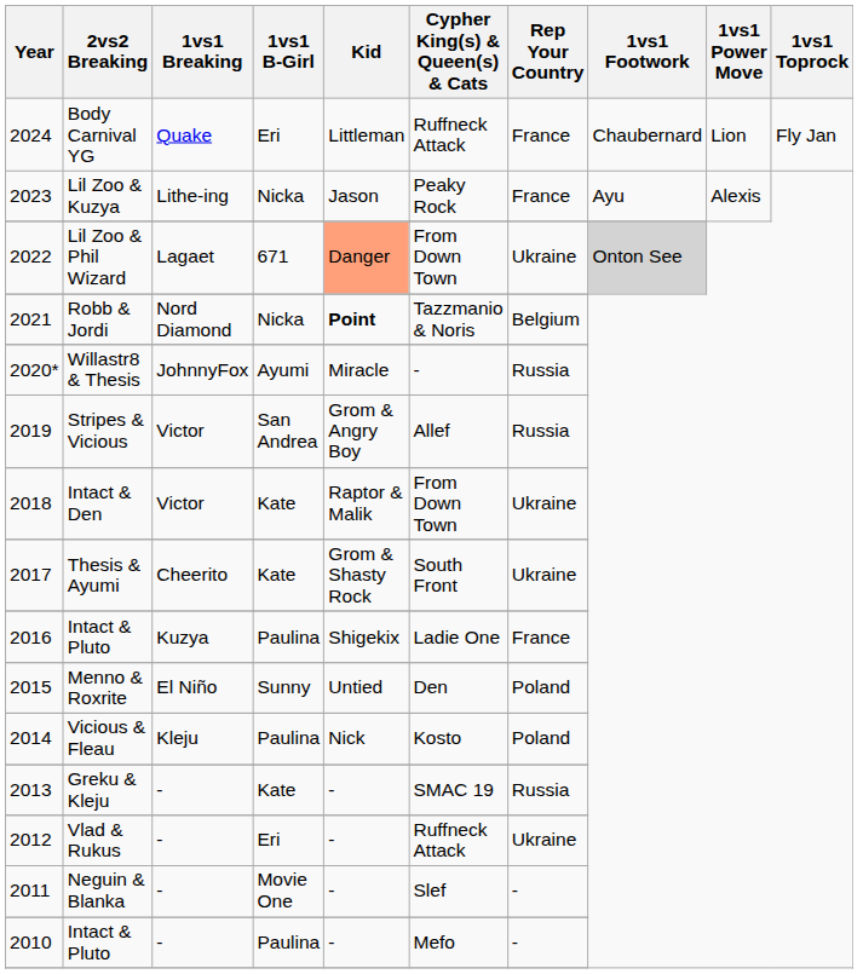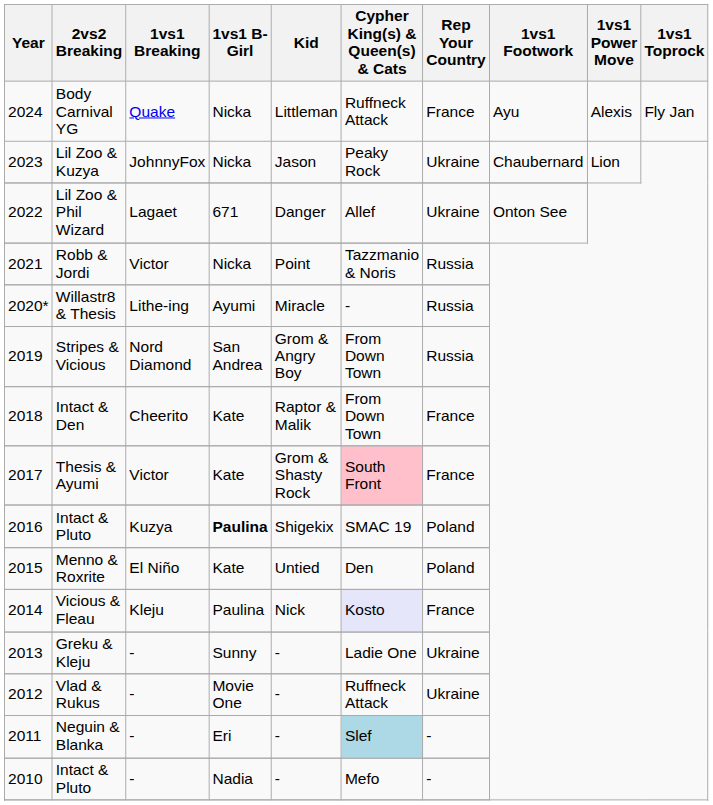Body Carnival YG | 1vs1 B-Girl: Eri -> Nicka
Body Carnival YG | 1vs1 Footwork: Chaubernard -> Ayu
Body Carnival YG | 1vs1 Power Move: Lion -> Alexis
Lil Zoo & Kuzya | 1vs1 Breaking: Lithe-ing -> JohnnyFox
Lil Zoo & Kuzya | Rep Your Country: France -> Ukraine
Lil Zoo & Kuzya | 1vs1 Footwork: Ayu -> Chaubernard
Lil Zoo & Kuzya | 1vs1 Power Move: Alexis -> Lion
Lil Zoo & Phil Wizard | Kid: lightsalmon background -> no background
Lil Zoo & Phil Wizard | Cypher King(s) & Queen(s) & Cats: From Down Town -> Allef
Lil Zoo & Phil Wizard | 1vs1 Footwork: lightgrey background -> no background
Robb & Jordi | 1vs1 Breaking: Nord Diamond -> Victor
Robb & Jordi | Kid: bold -> normal
Robb & Jordi | Rep Your Country: Belgium -> Russia
Willastr8 & Thesis | 1vs1 Breaking: JohnnyFox -> Lithe-ing
Stripes & Vicious | 1vs1 Breaking: Victor -> Nord Diamond
Stripes & Vicious | Cypher King(s) & Queen(s) & Cats: Allef -> From Down Town
Intact & Den | 1vs1 Breaking: Victor -> Cheerito
Intact & Den | Rep Your Country: Ukraine -> France
Thesis & Ayumi | 1vs1 Breaking: Cheerito -> Victor
Thesis & Ayumi | Cypher King(s) & Queen(s) & Cats: no background -> pink background
Thesis & Ayumi | Rep Your Country: Ukraine -> France
2016 / Intact & Pluto | 1vs1 B-Girl: normal -> bold
2016 / Intact & Pluto | Cypher King(s) & Queen(s) & Cats: Ladie One -> SMAC 19
2016 / Intact & Pluto | Rep Your Country: France -> Poland
Menno & Roxrite | 1vs1 B-Girl: Sunny -> Kate
Vicious & Fleau | Cypher King(s) & Queen(s) & Cats: no background -> lavender background
Vicious & Fleau | Rep Your Country: Poland -> France
Greku & Kleju | 1vs1 B-Girl: Kate -> Sunny
Greku & Kleju | Cypher King(s) & Queen(s) & Cats: SMAC 19 -> Ladie One
Greku & Kleju | Rep Your Country: Russia -> Ukraine
Vlad & Rukus | 1vs1 B-Girl: Eri -> Movie One
Neguin & Blanka | 1vs1 B-Girl: Movie One -> Eri
Neguin & Blanka | Cypher King(s) & Queen(s) & Cats: no background -> lightblue background
2010 / Intact & Pluto | 1vs1 B-Girl: Paulina -> Nadia
